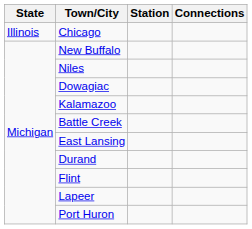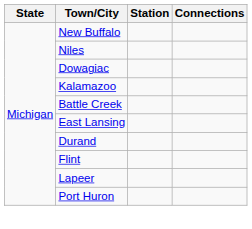- row: Illinois | Chicago
